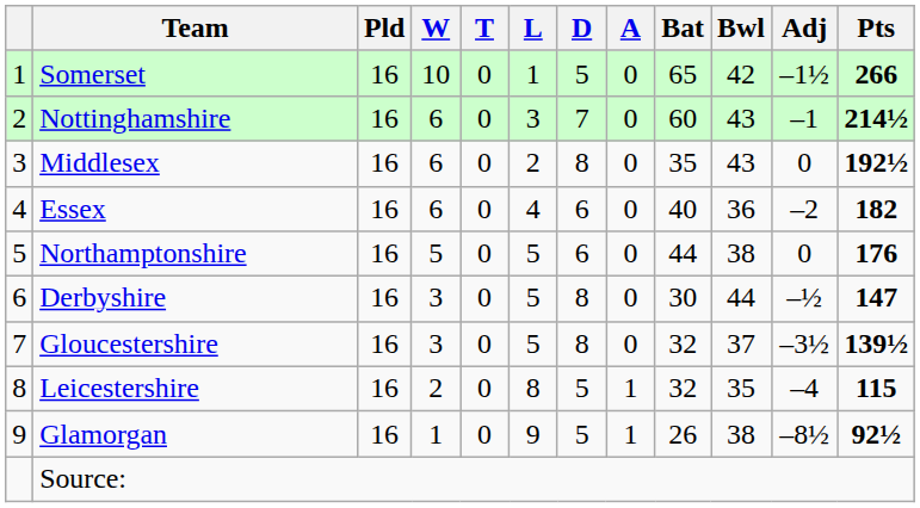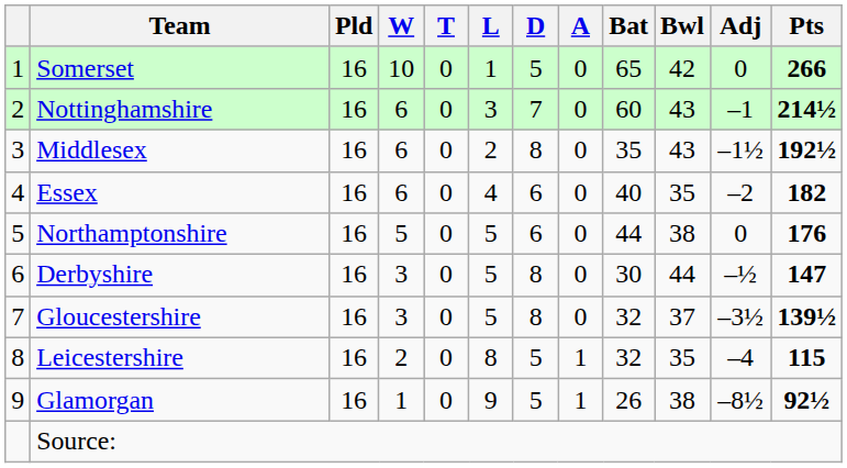Somerset | Adj: –1½ -> 0
Middlesex | Adj: 0 -> –1½
Essex | Bwl: 36 -> 35
